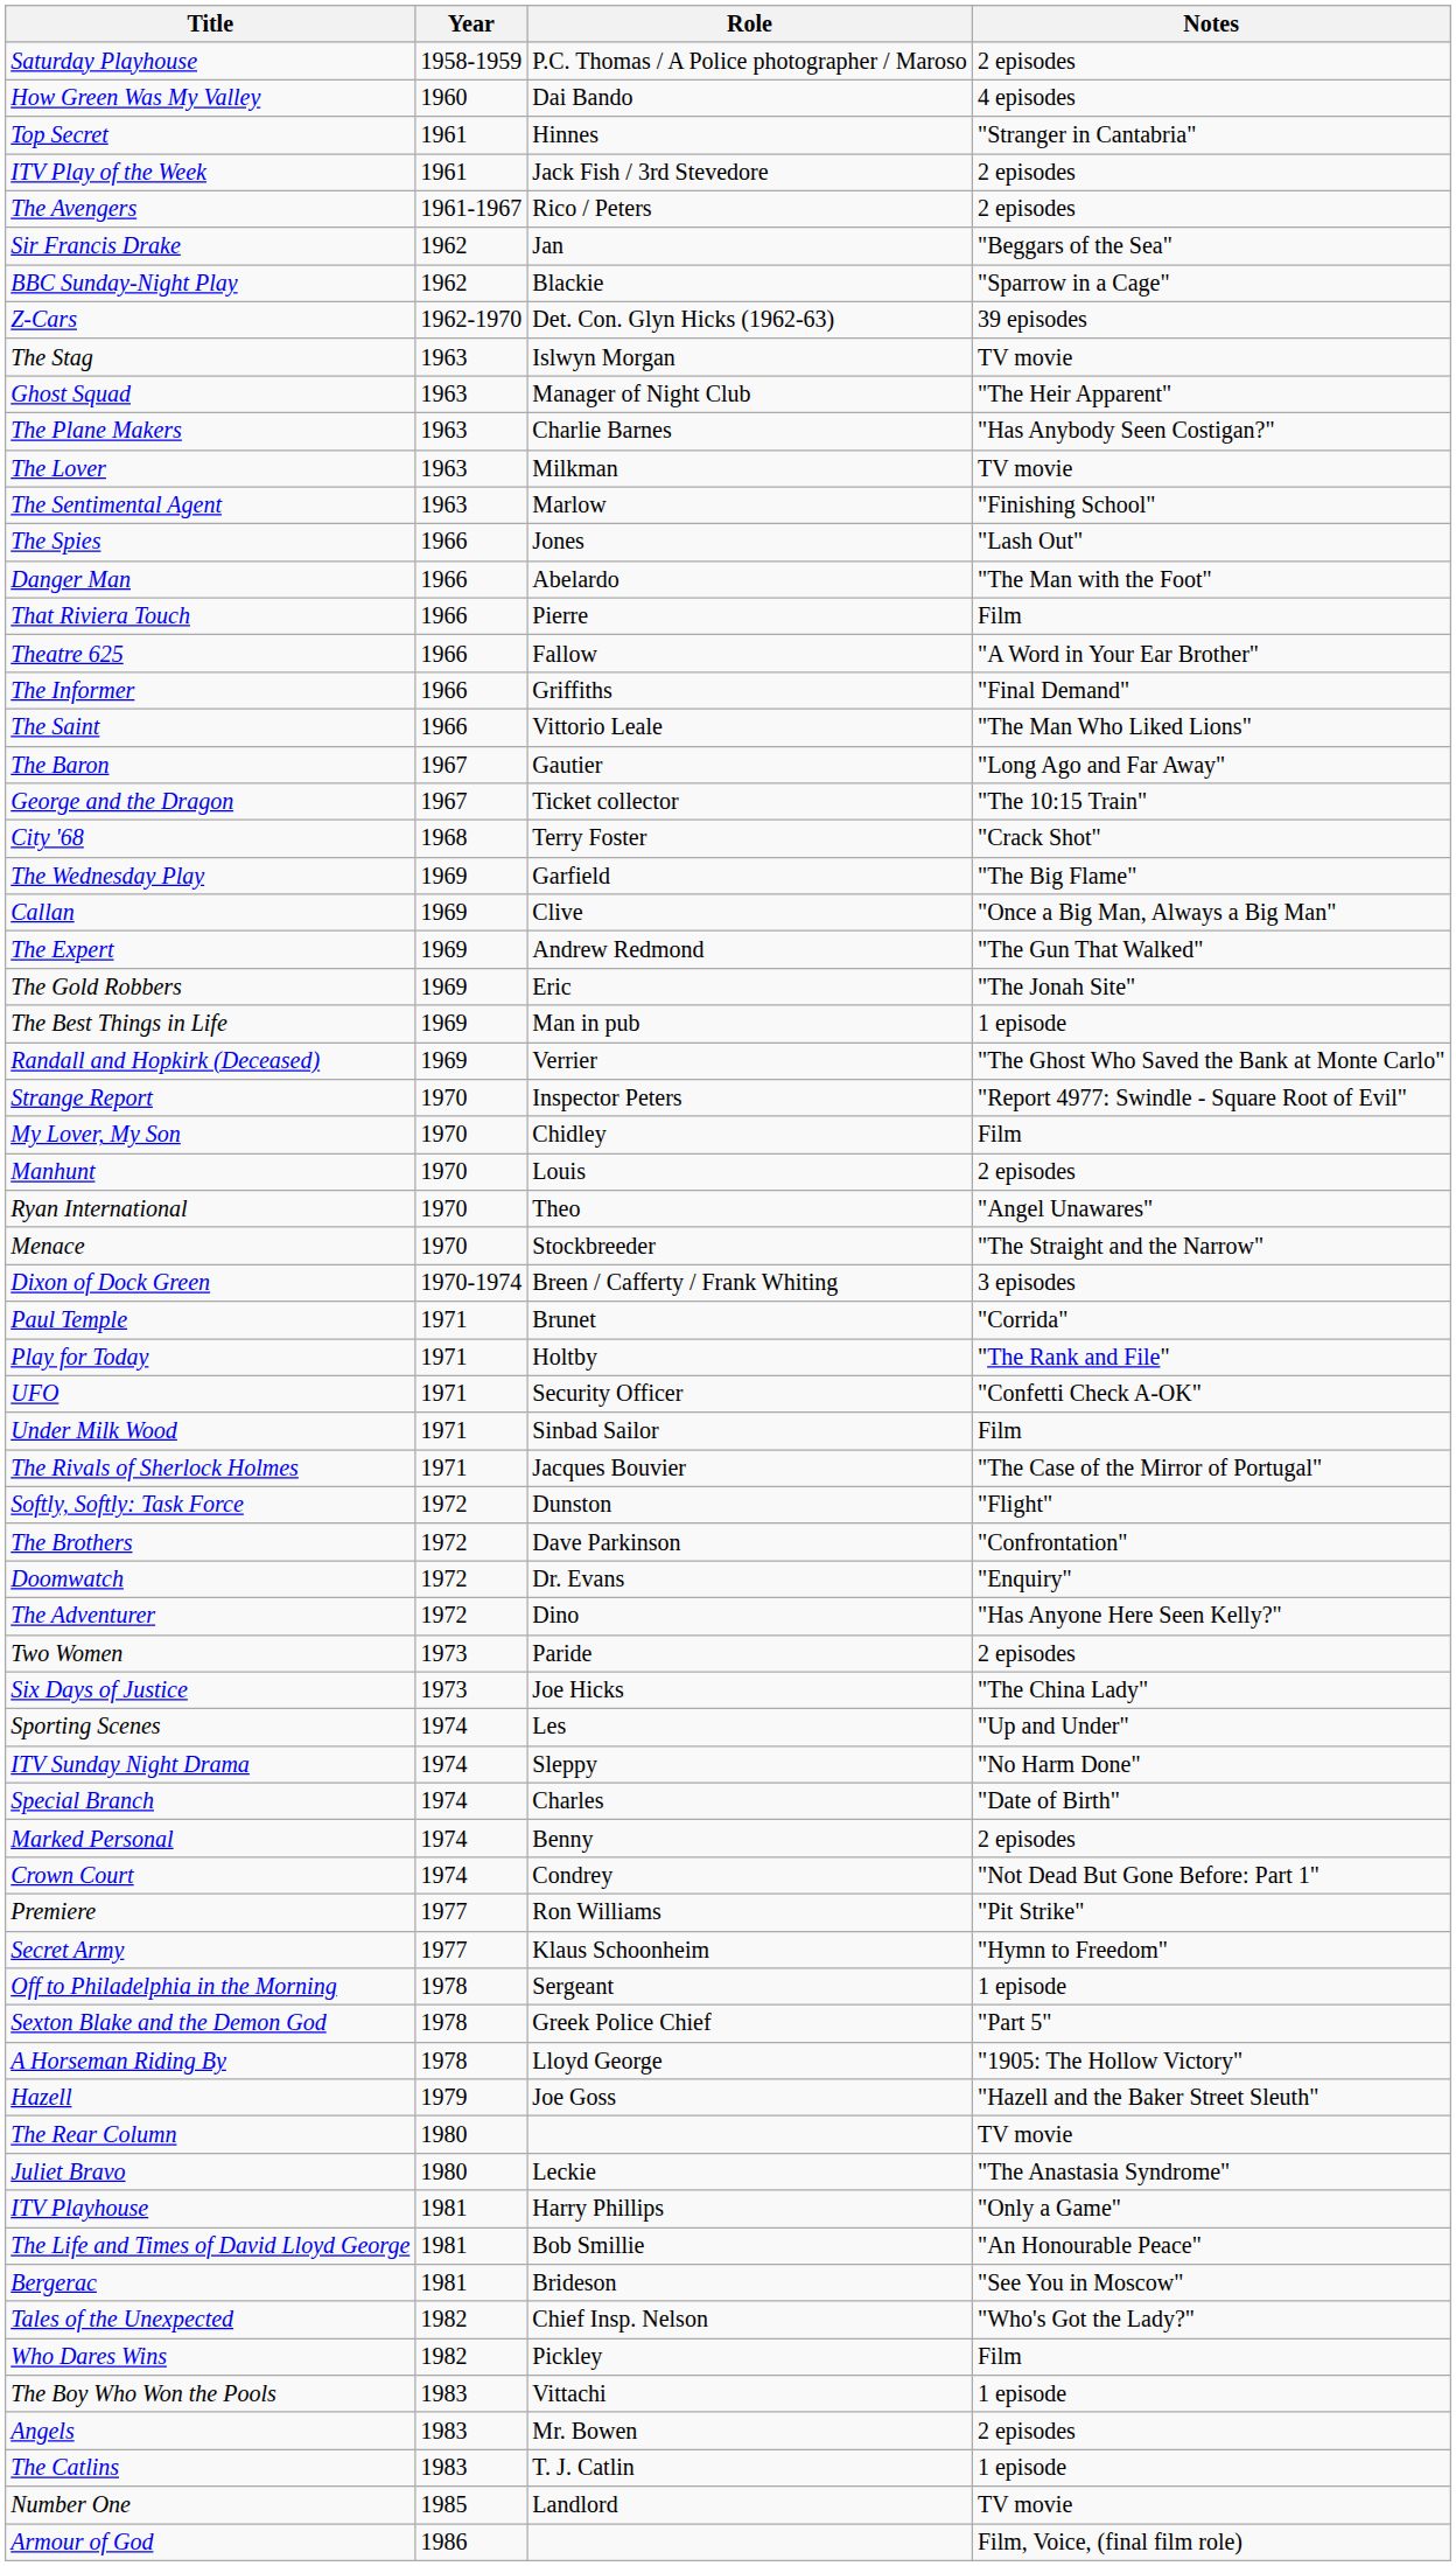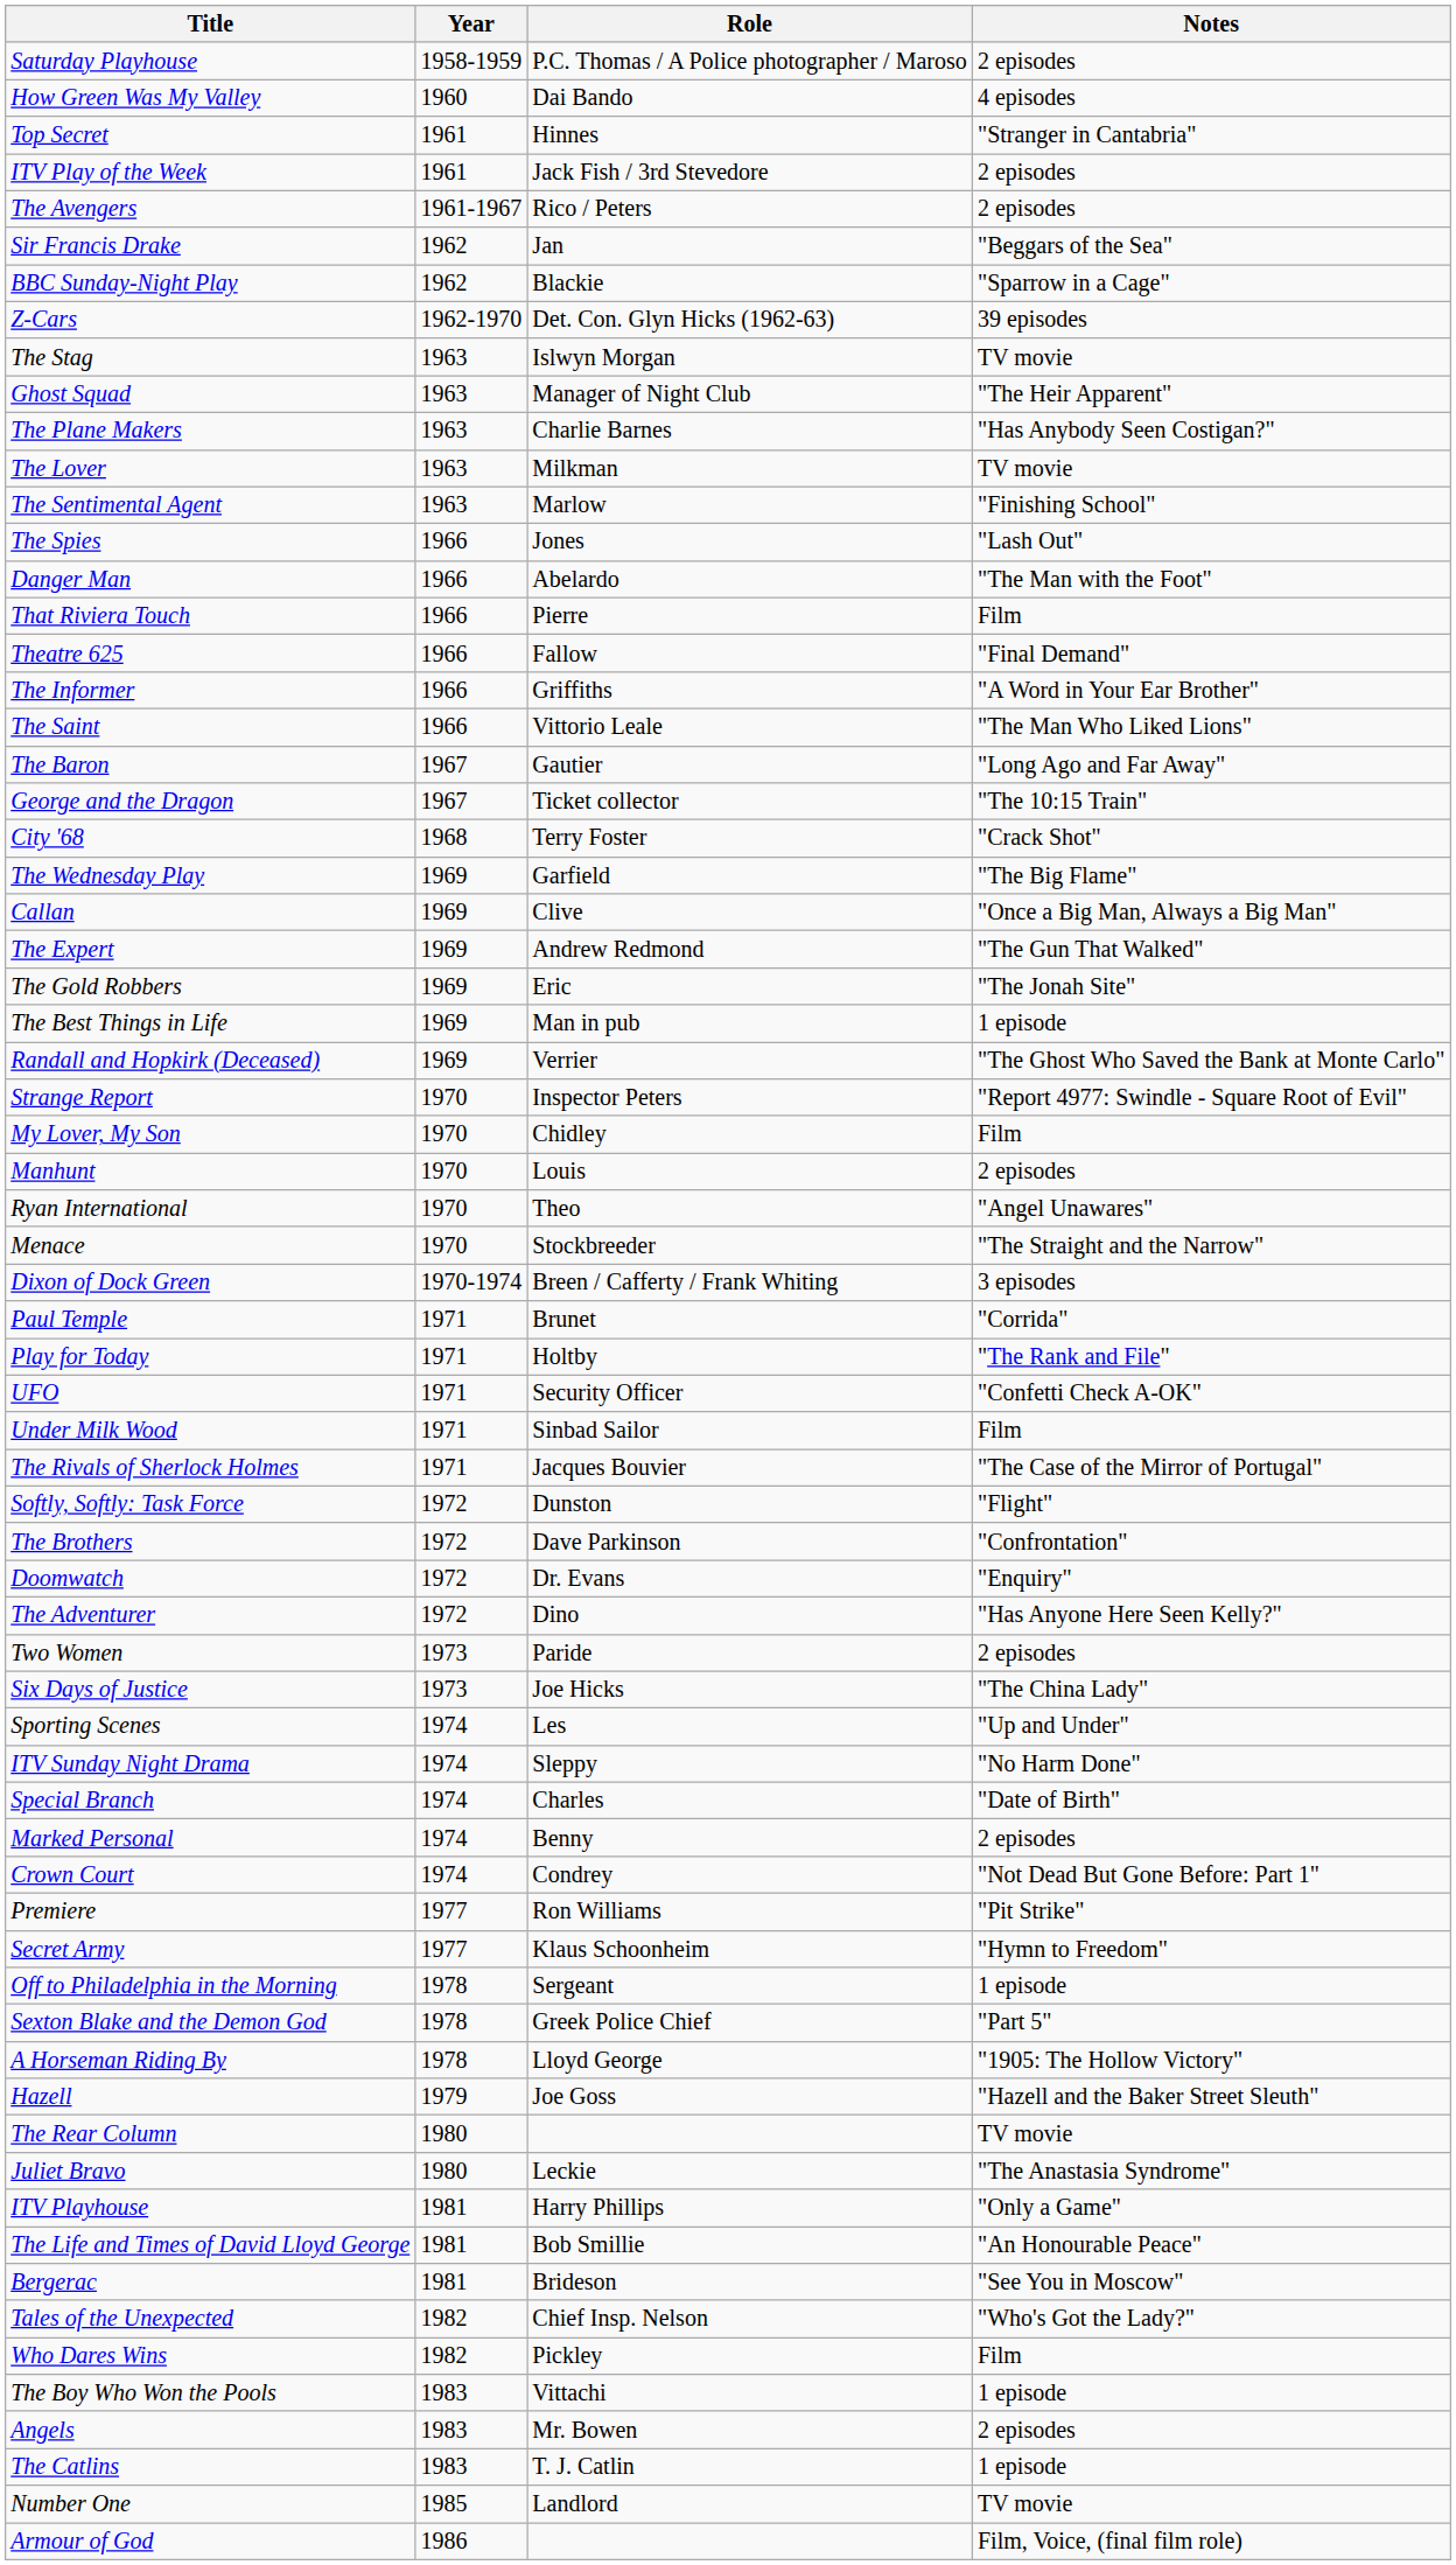Theatre 625 | Notes: "A Word in Your Ear Brother" -> "Final Demand"
The Informer | Notes: "Final Demand" -> "A Word in Your Ear Brother"
